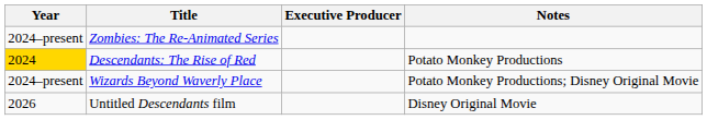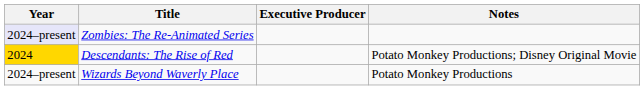Zombies: The Re-Animated Series | Year: no background -> lavender background
Descendants: The Rise of Red | Notes: Potato Monkey Productions -> Potato Monkey Productions; Disney Original Movie
Wizards Beyond Waverly Place | Notes: Potato Monkey Productions; Disney Original Movie -> Potato Monkey Productions
- row: 2026 | Untitled Descendants film | Disney Original Movie
